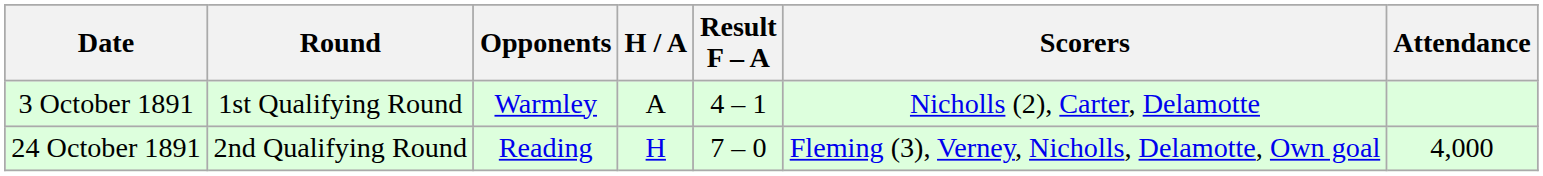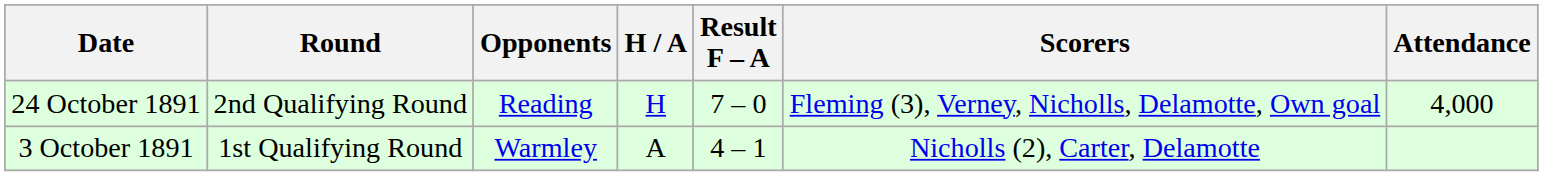rows swapped: 3 October 1891 <-> 24 October 1891
